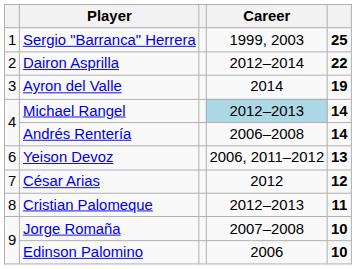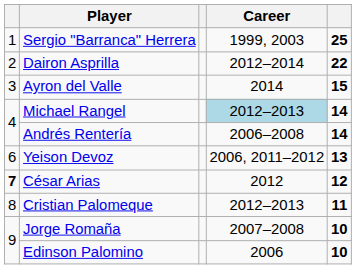Ayron del Valle | column 5: 19 -> 15
César Arias | column 1: normal -> bold
